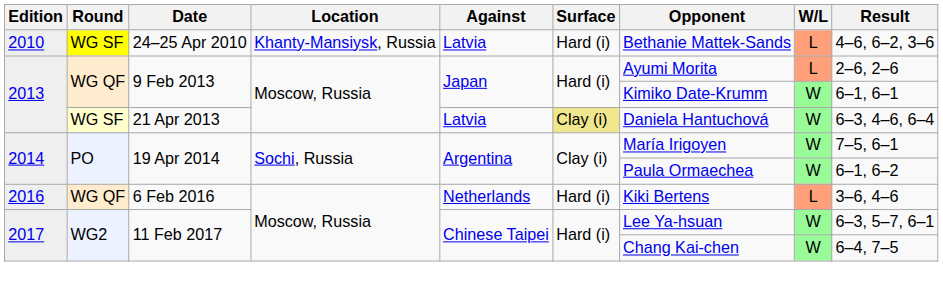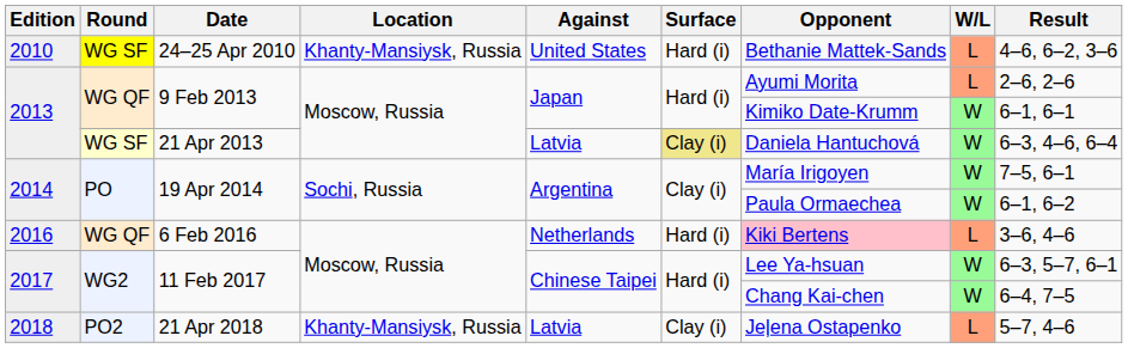24–25 Apr 2010 | Against: Latvia -> United States
6 Feb 2016 | Opponent: no background -> pink background
+ row: 2018 | PO2 | 21 Apr 2018 | Khanty-Mansiysk, Russia | Latvia | Clay (i) | Jeļena Ostapenko | L | 5–7, 4–6
